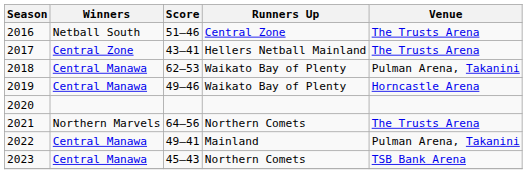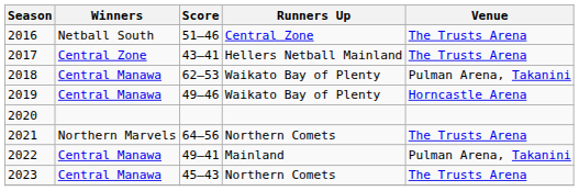2023 | Venue: TSB Bank Arena -> The Trusts Arena
